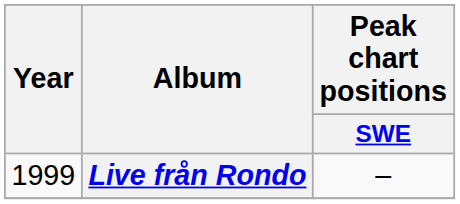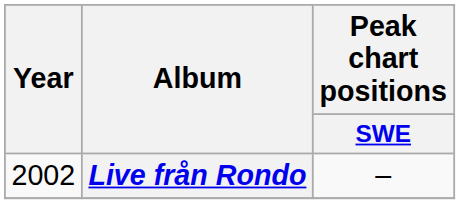Live från Rondo | Year: 1999 -> 2002
